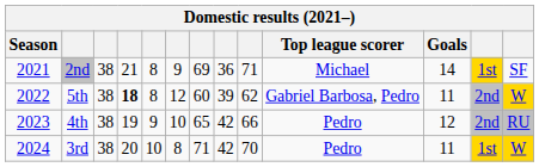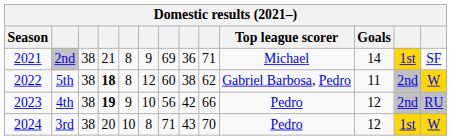5th | column 8: 39 -> 38
4th | column 4: normal -> bold
4th | column 7: 65 -> 56
3rd | column 8: 42 -> 43
3rd | Goals: 11 -> 12
